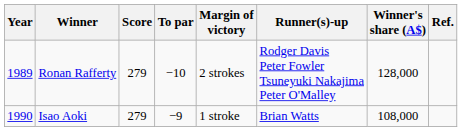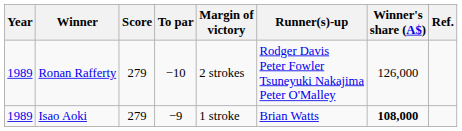Ronan Rafferty | Winner's share (A$): 128,000 -> 126,000
Isao Aoki | Year: 1990 -> 1989
Isao Aoki | Winner's share (A$): normal -> bold
